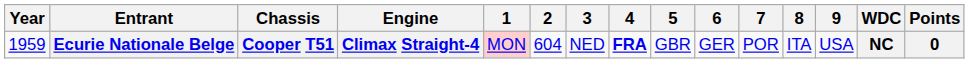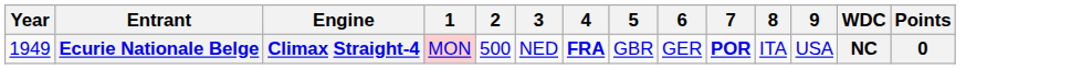- column: Chassis | Cooper T51
Ecurie Nationale Belge | Year: 1959 -> 1949
Ecurie Nationale Belge | 2: 604 -> 500
Ecurie Nationale Belge | 7: normal -> bold
